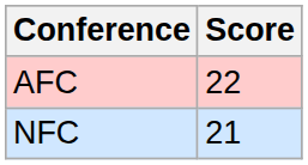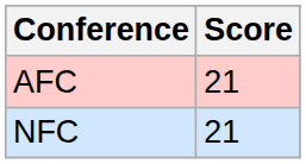AFC | Score: 22 -> 21
